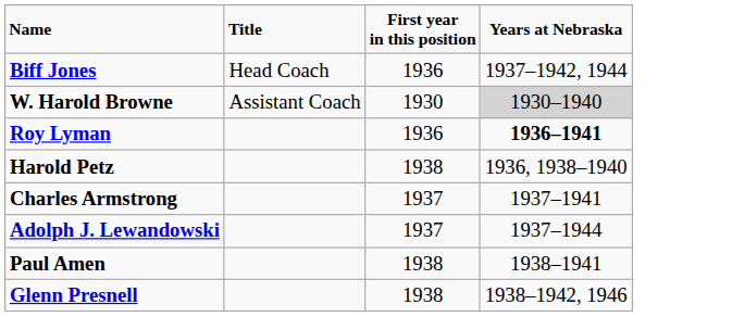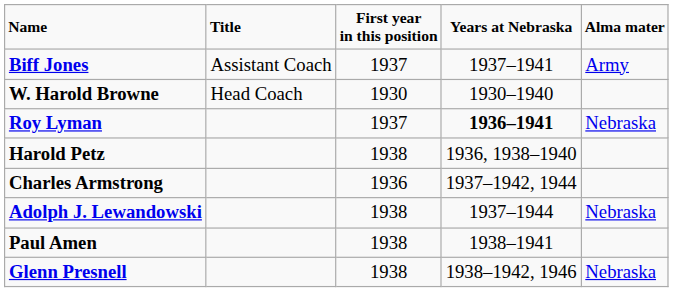+ column: Alma mater | Army | Nebraska | Nebraska | Nebraska
Biff Jones | Title: Head Coach -> Assistant Coach
Biff Jones | First year in this position: 1936 -> 1937
Biff Jones | Years at Nebraska: 1937–1942, 1944 -> 1937–1941
W. Harold Browne | Title: Assistant Coach -> Head Coach
W. Harold Browne | Years at Nebraska: lightgrey background -> no background
Roy Lyman | First year in this position: 1936 -> 1937
Charles Armstrong | First year in this position: 1937 -> 1936
Charles Armstrong | Years at Nebraska: 1937–1941 -> 1937–1942, 1944
Adolph J. Lewandowski | First year in this position: 1937 -> 1938
